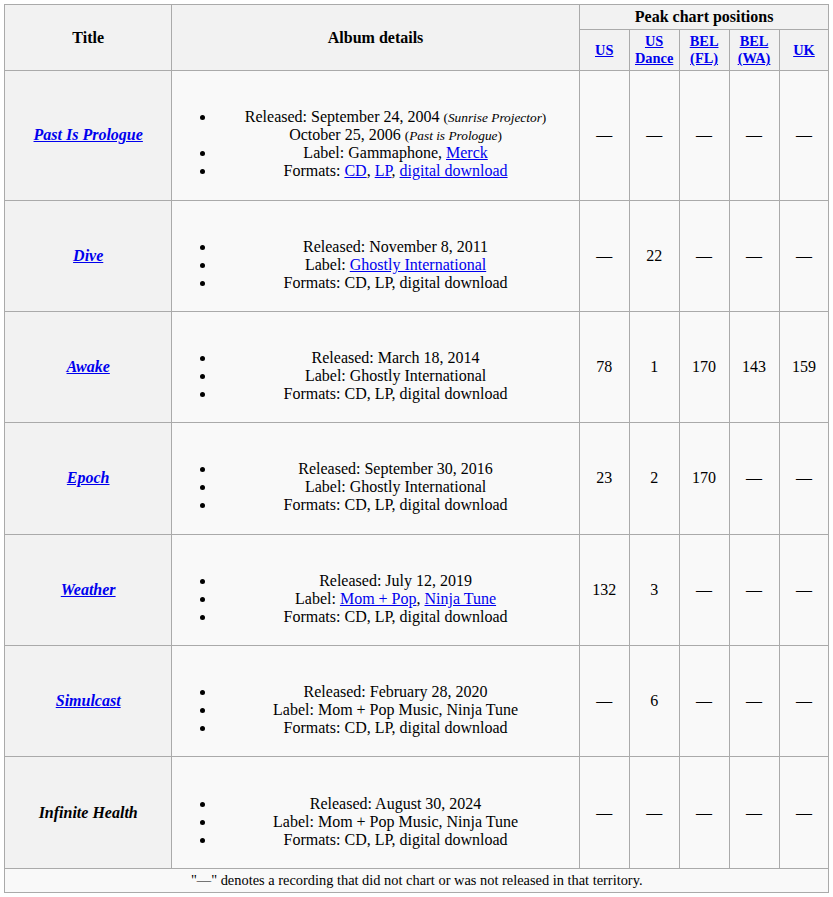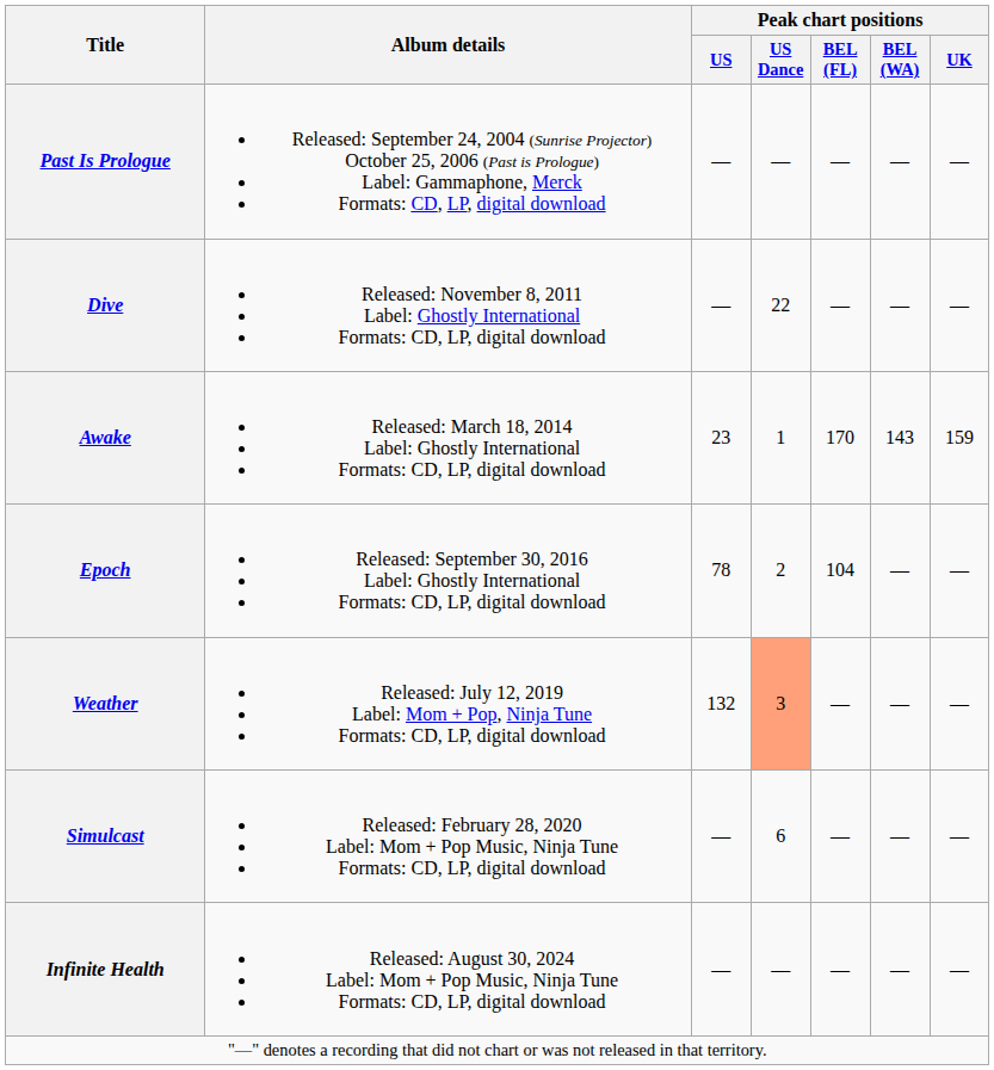Awake | Peak chart positions / US: 78 -> 23
Epoch | Peak chart positions / US: 23 -> 78
Epoch | Peak chart positions / BEL (FL): 170 -> 104
Weather | Peak chart positions / US Dance: no background -> lightsalmon background
